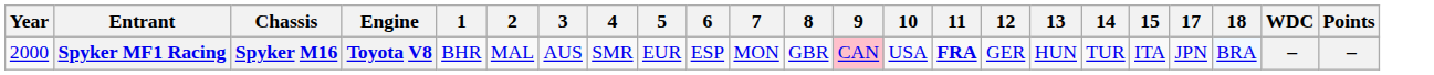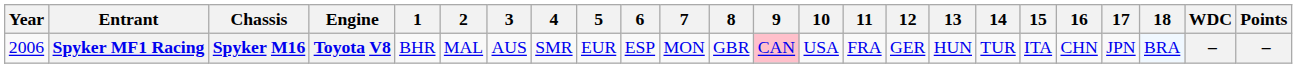+ column: 16 | CHN
Spyker MF1 Racing | Year: 2000 -> 2006
Spyker MF1 Racing | 11: bold -> normal
